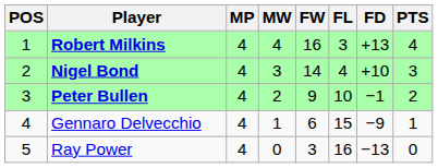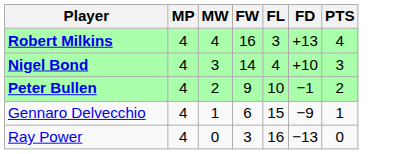- column: POS | 1 | 2 | 3 | 4 | 5
